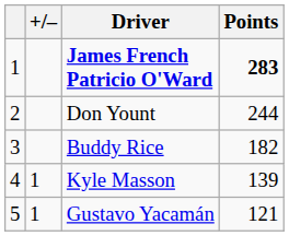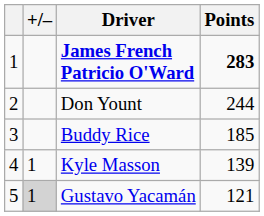Buddy Rice | Points: 182 -> 185
Gustavo Yacamán | +/–: no background -> lightgrey background
